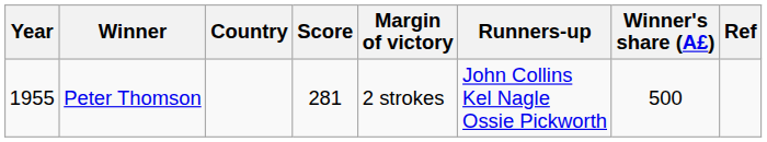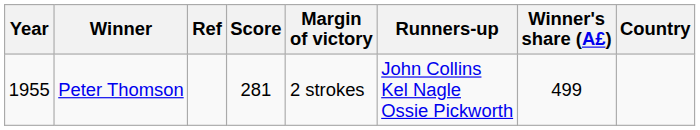columns swapped: Country <-> Ref
Peter Thomson | Winner's share (A£): 500 -> 499
